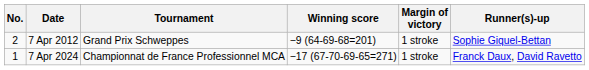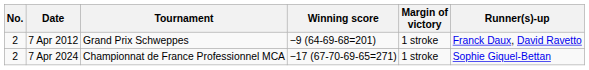7 Apr 2012 | Runner(s)-up: Sophie Giquel-Bettan -> Franck Daux, David Ravetto
7 Apr 2024 | No.: 1 -> 2
7 Apr 2024 | Runner(s)-up: Franck Daux, David Ravetto -> Sophie Giquel-Bettan
